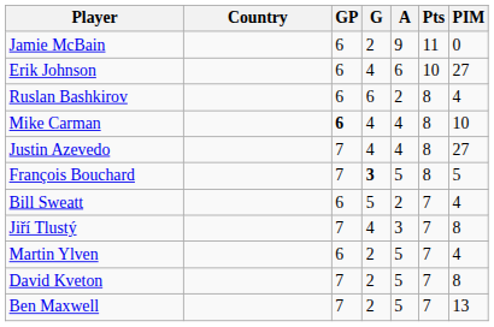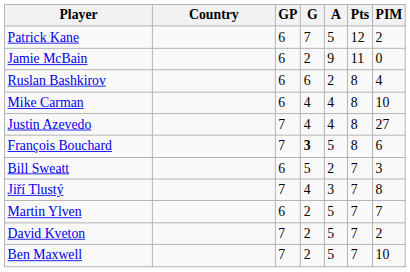+ row: Patrick Kane | 6 | 7 | 5 | 12 | 2
- row: Erik Johnson | 6 | 4 | 6 | 10 | 27
Mike Carman | GP: bold -> normal
François Bouchard | PIM: 5 -> 6
Bill Sweatt | PIM: 4 -> 3
Martin Ylven | PIM: 4 -> 7
David Kveton | PIM: 8 -> 2
Ben Maxwell | PIM: 13 -> 10
